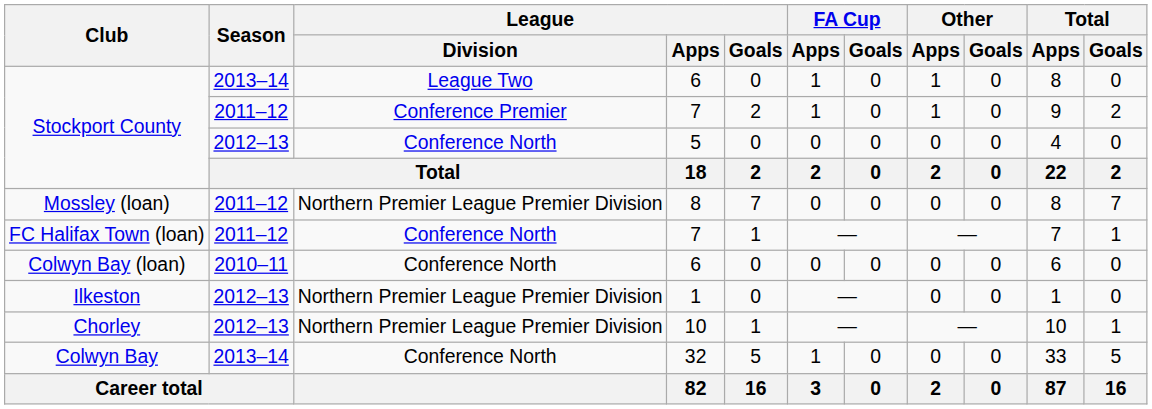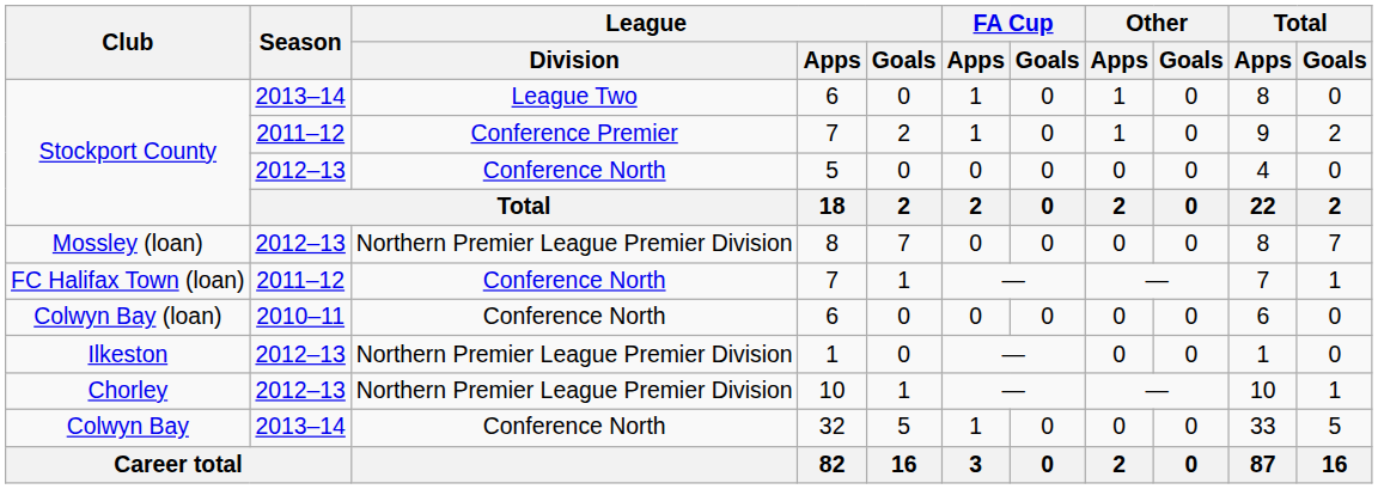Mossley (loan) | Season: 2011–12 -> 2012–13
